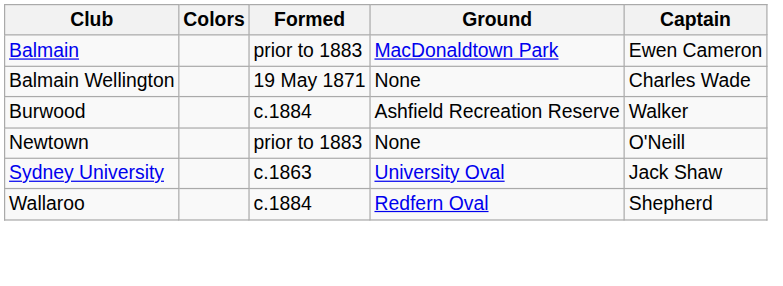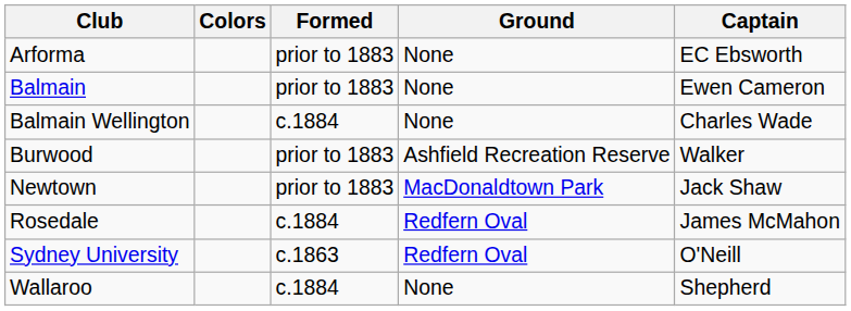+ row: Arforma | prior to 1883 | None | EC Ebsworth
Balmain | Ground: MacDonaldtown Park -> None
Balmain Wellington | Formed: 19 May 1871 -> c.1884
Burwood | Formed: c.1884 -> prior to 1883
Newtown | Ground: None -> MacDonaldtown Park
Newtown | Captain: O'Neill -> Jack Shaw
+ row: Rosedale | c.1884 | Redfern Oval | James McMahon
Sydney University | Ground: University Oval -> Redfern Oval
Sydney University | Captain: Jack Shaw -> O'Neill
Wallaroo | Ground: Redfern Oval -> None
